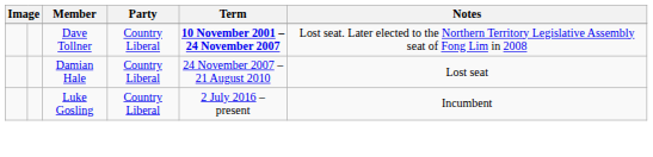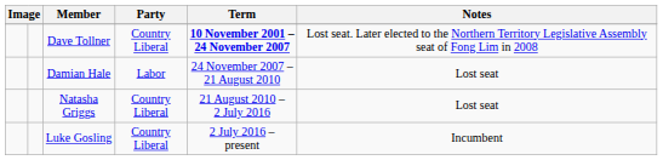Damian Hale | Party: Country Liberal -> Labor
+ row: Natasha Griggs | Country Liberal | 21 August 2010 – 2 July 2016 | Lost seat
